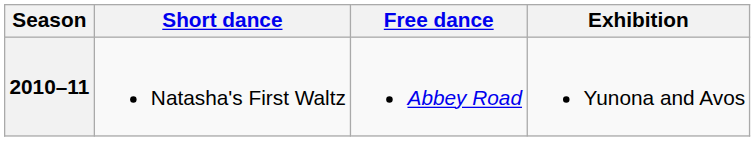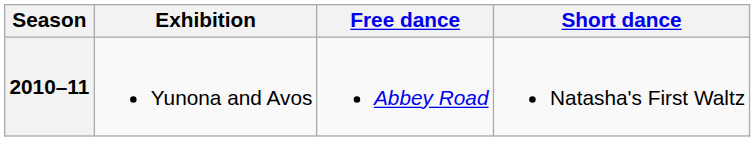columns swapped: Short dance <-> Exhibition
